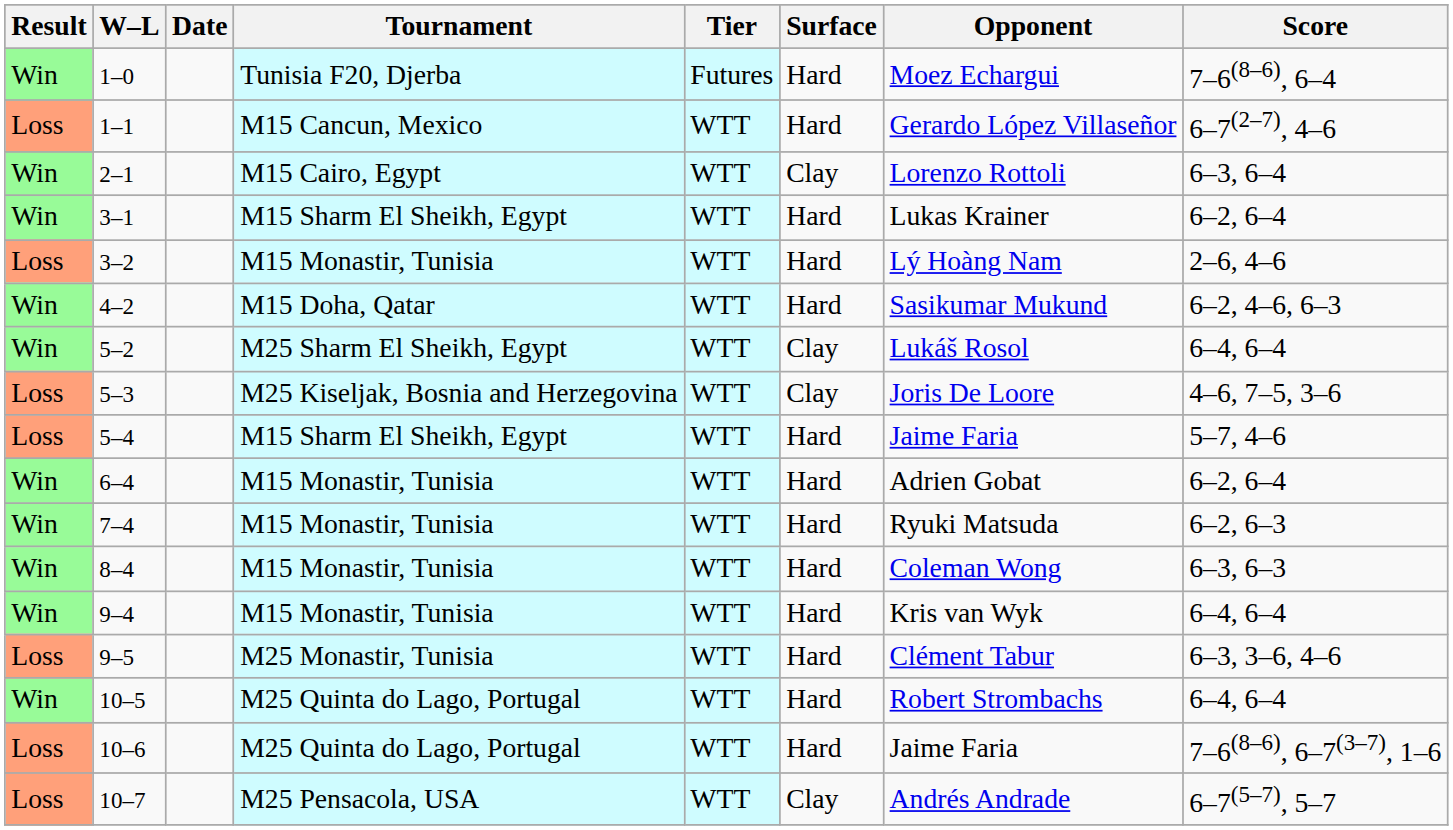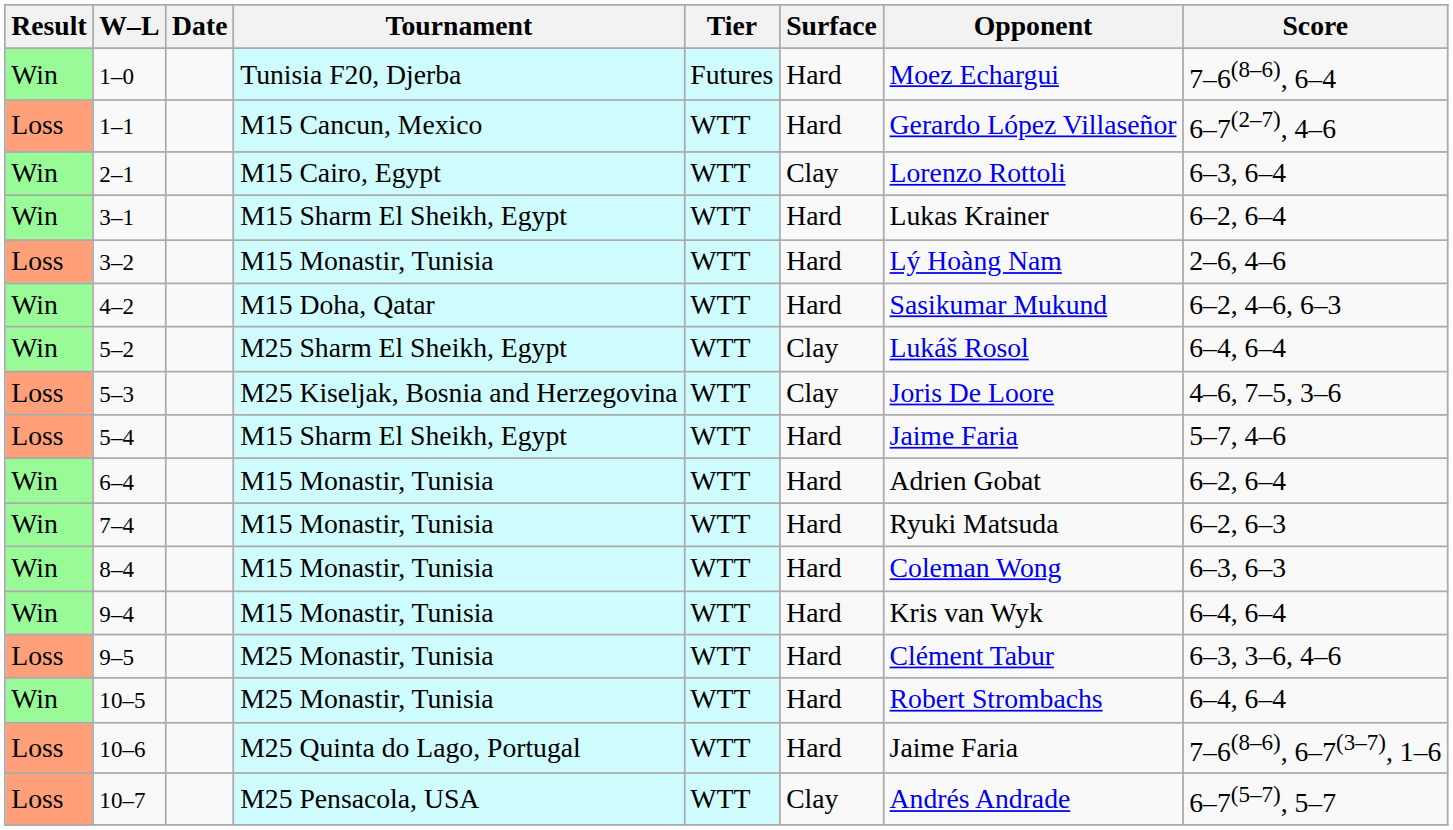10–5 | Tournament: M25 Quinta do Lago, Portugal -> M25 Monastir, Tunisia
